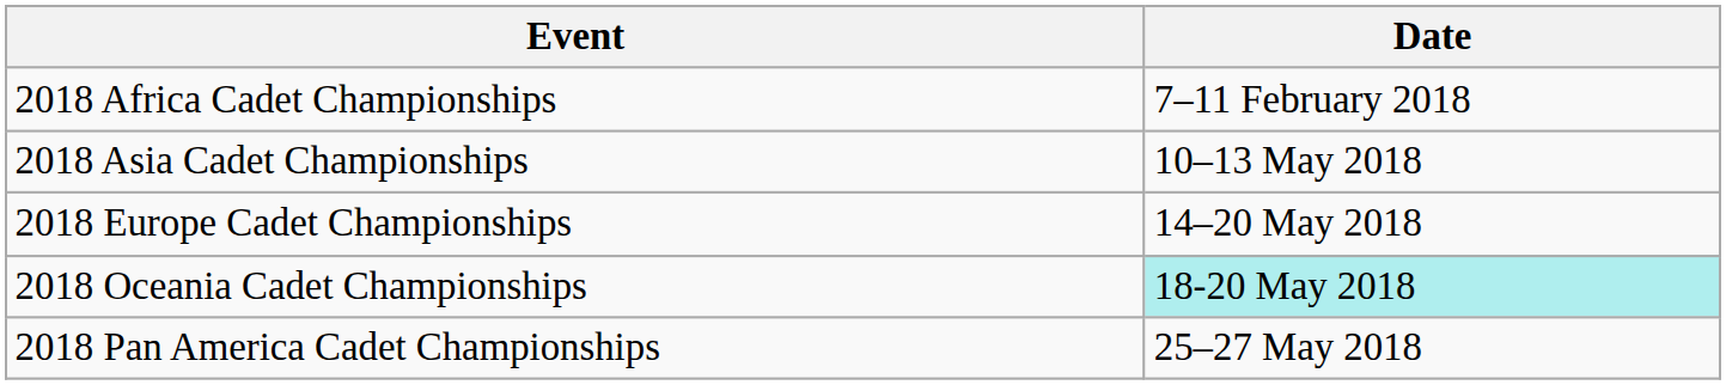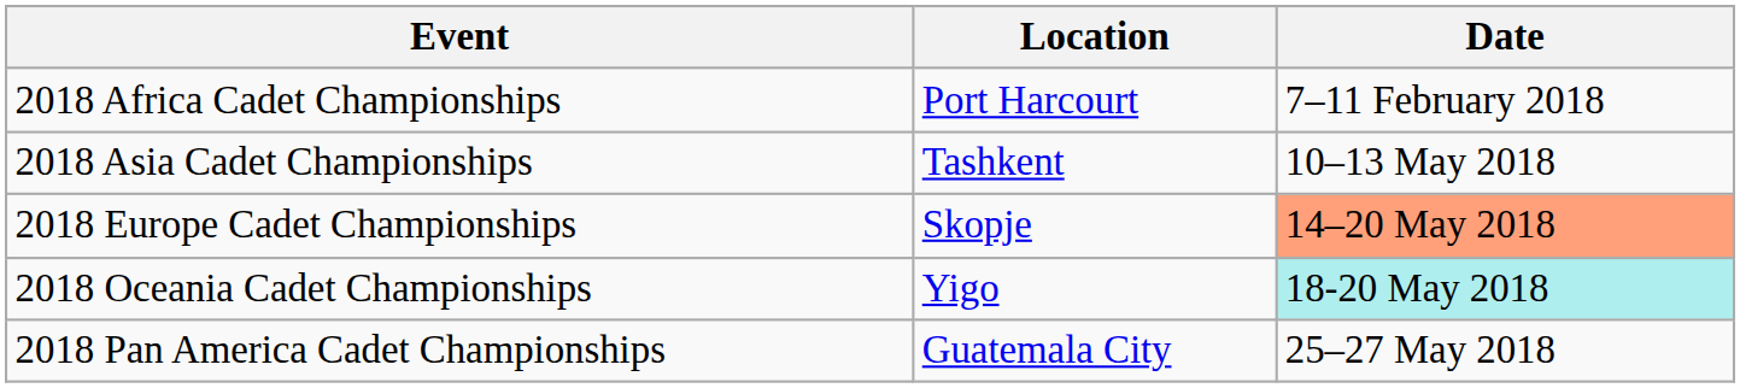+ column: Location | Port Harcourt | Tashkent | Skopje | Yigo | Guatemala City
2018 Europe Cadet Championships | Date: no background -> lightsalmon background
